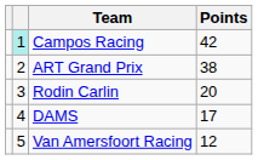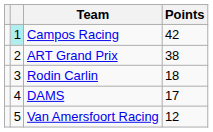Rodin Carlin | Points: 20 -> 18
